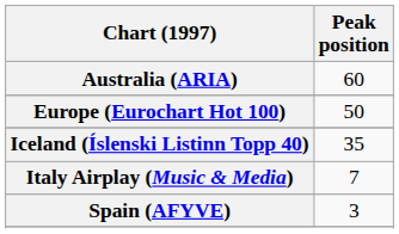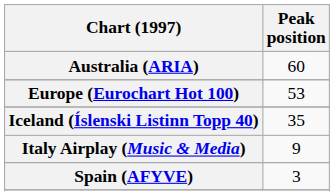Europe (Eurochart Hot 100) | Peak position: 50 -> 53
Italy Airplay (Music & Media) | Peak position: 7 -> 9
